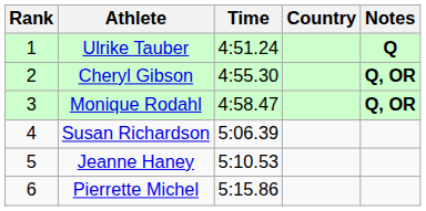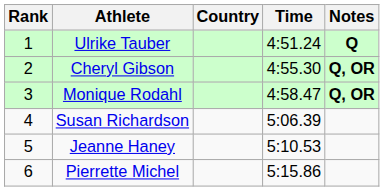columns swapped: Country <-> Time
